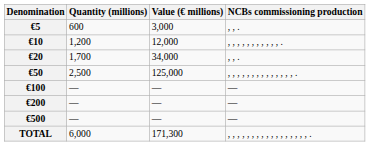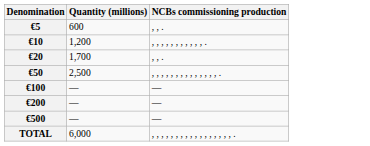- column: Value (€ millions) | 3,000 | 12,000 | 34,000 | 125,000 | — | — | — | 171,300
